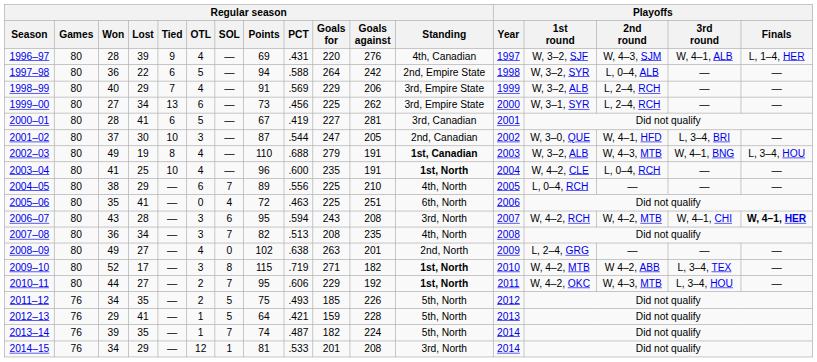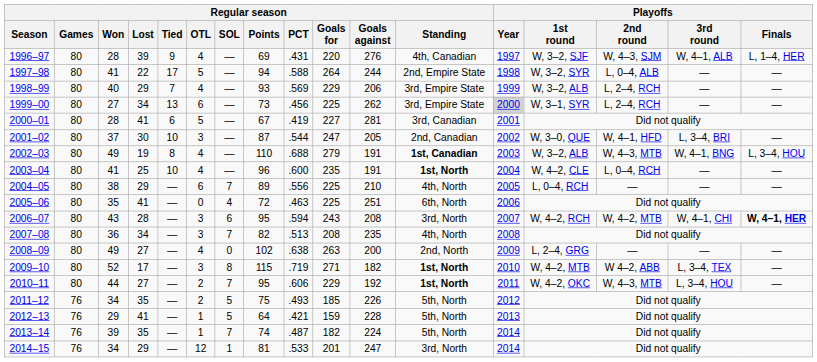1997–98 | Regular season / Won: 36 -> 41
1997–98 | Regular season / Tied: 6 -> 17
1997–98 | Regular season / Goals against: 242 -> 244
1998–99 | Regular season / Points: 91 -> 93
1999–00 | Playoffs / Year: no background -> lightgrey background
2008–09 | Regular season / Goals against: 201 -> 200
2014–15 | Regular season / Goals against: 208 -> 247
